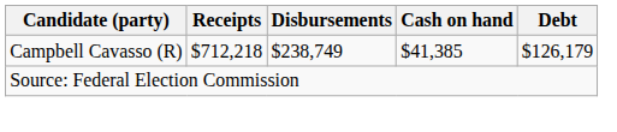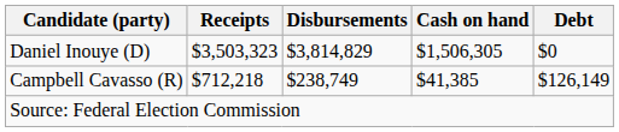+ row: Daniel Inouye (D) | $3,503,323 | $3,814,829 | $1,506,305 | $0
Campbell Cavasso (R) | Debt: $126,179 -> $126,149
